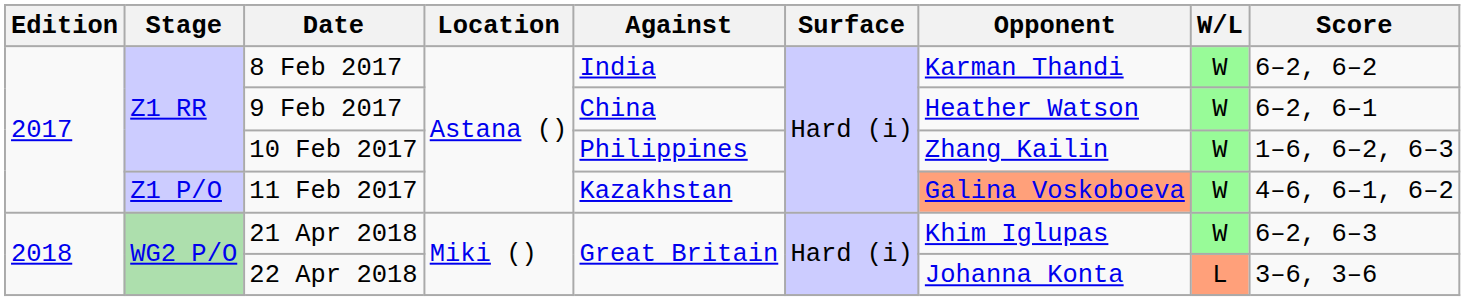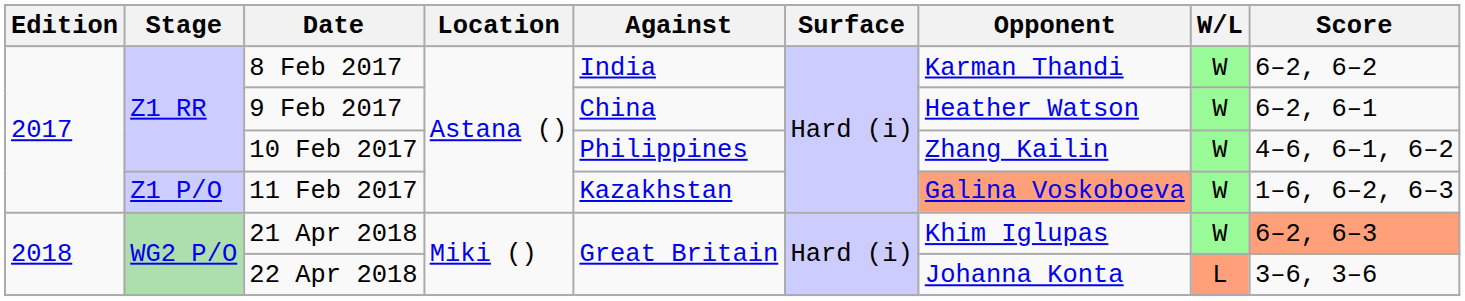10 Feb 2017 | Score: 1–6, 6–2, 6–3 -> 4–6, 6–1, 6–2
11 Feb 2017 | Score: 4–6, 6–1, 6–2 -> 1–6, 6–2, 6–3
21 Apr 2018 | Score: no background -> lightsalmon background
